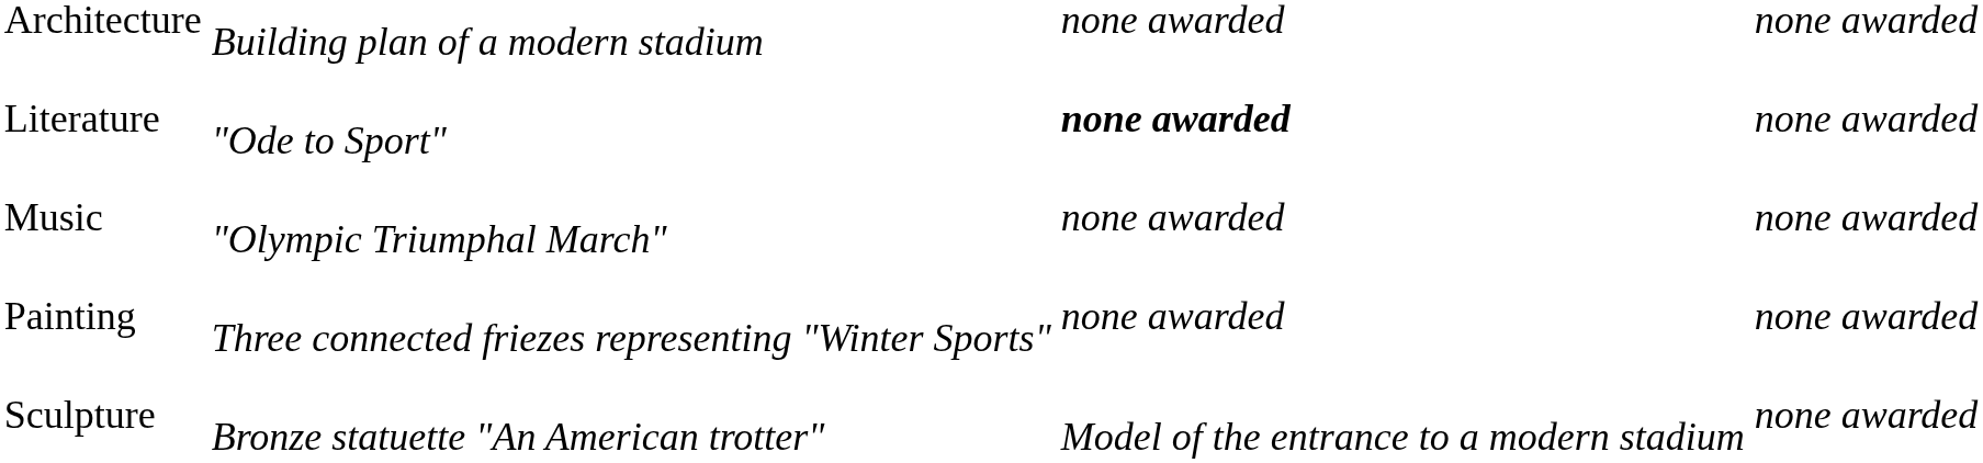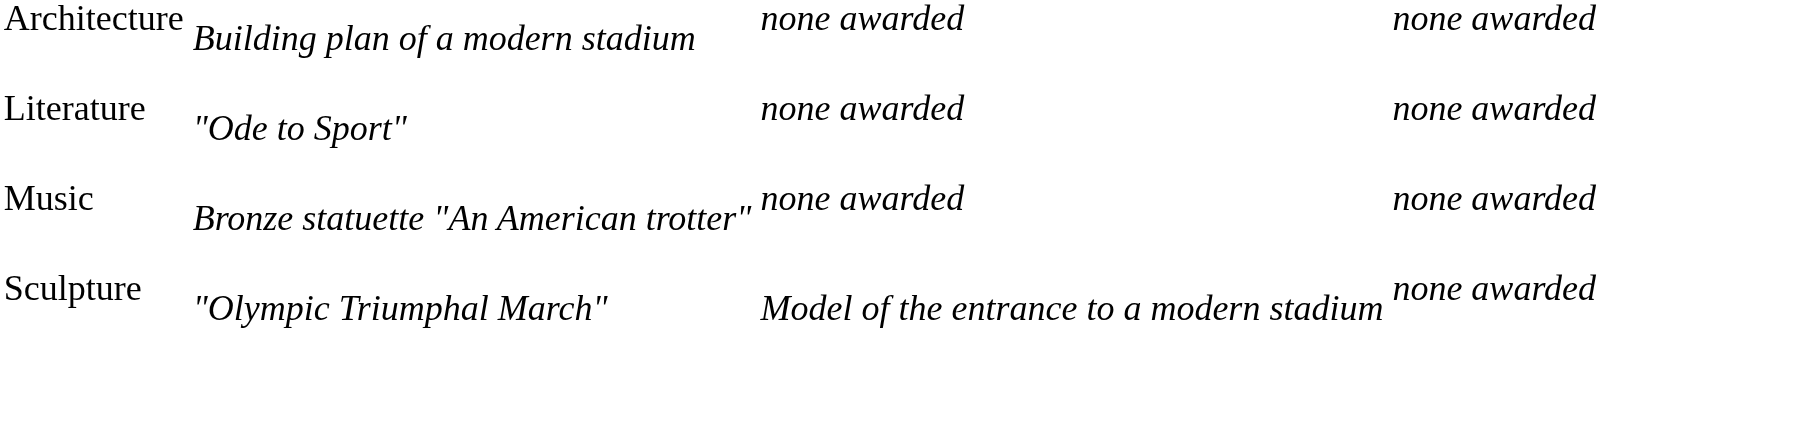Literature | column 3: bold -> normal
Music | column 2: "Olympic Triumphal March" -> Bronze statuette "An American trotter"
- row: Painting | Three connected friezes representing "Winter Sports" | none awarded | none awarded
Sculpture | column 2: Bronze statuette "An American trotter" -> "Olympic Triumphal March"
